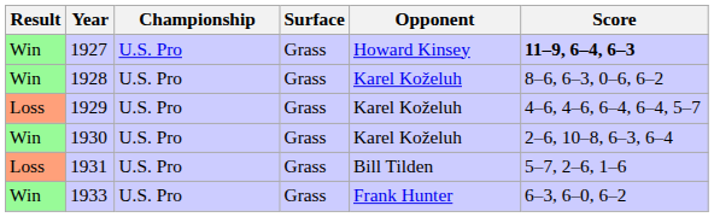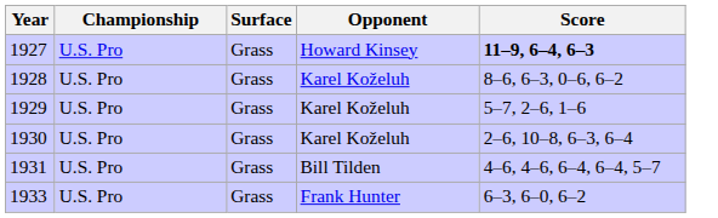- column: Result | Win | Win | Loss | Win | Loss | Win
1929 | Score: 4–6, 4–6, 6–4, 6–4, 5–7 -> 5–7, 2–6, 1–6
1931 | Score: 5–7, 2–6, 1–6 -> 4–6, 4–6, 6–4, 6–4, 5–7
